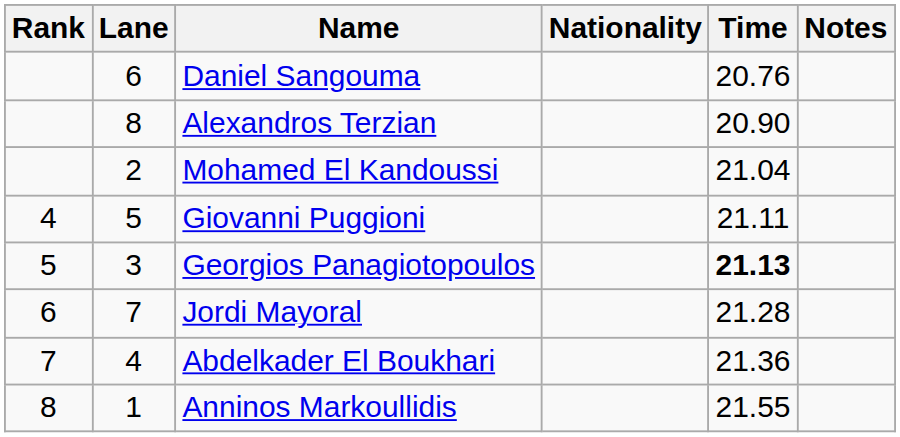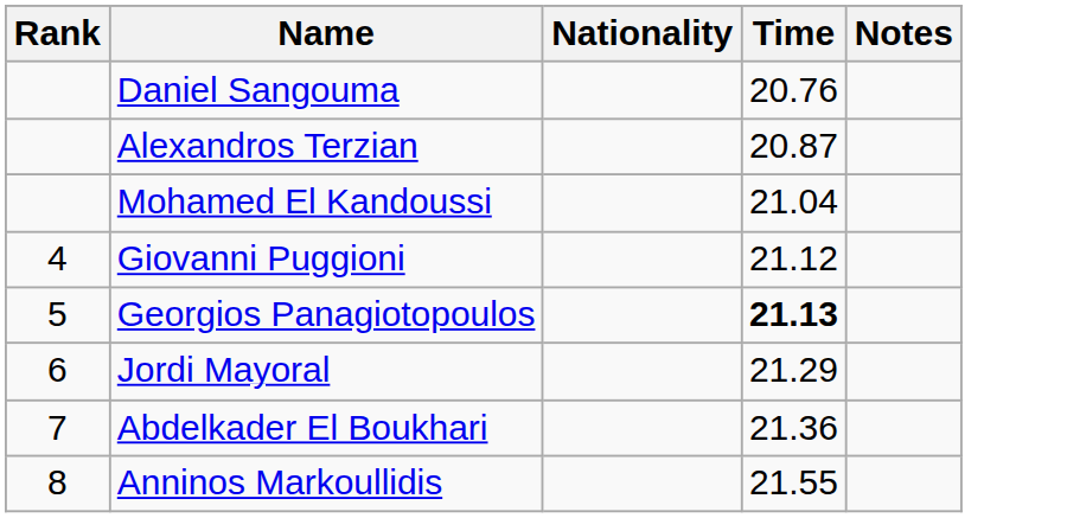- column: Lane | 6 | 8 | 2 | 5 | 3 | 7 | 4 | 1
Alexandros Terzian | Time: 20.90 -> 20.87
Giovanni Puggioni | Time: 21.11 -> 21.12
Jordi Mayoral | Time: 21.28 -> 21.29
